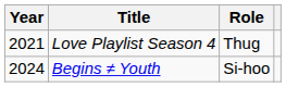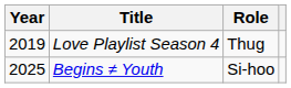Love Playlist Season 4 | Year: 2021 -> 2019
Begins ≠ Youth | Year: 2024 -> 2025
